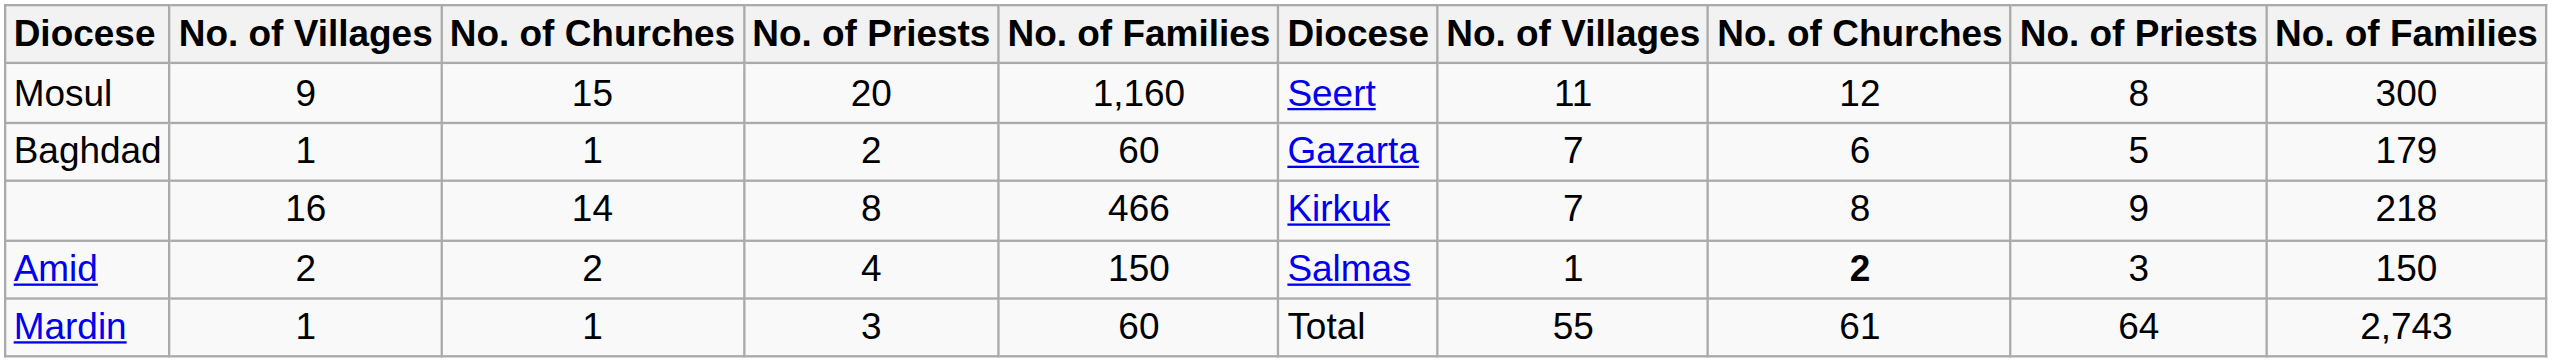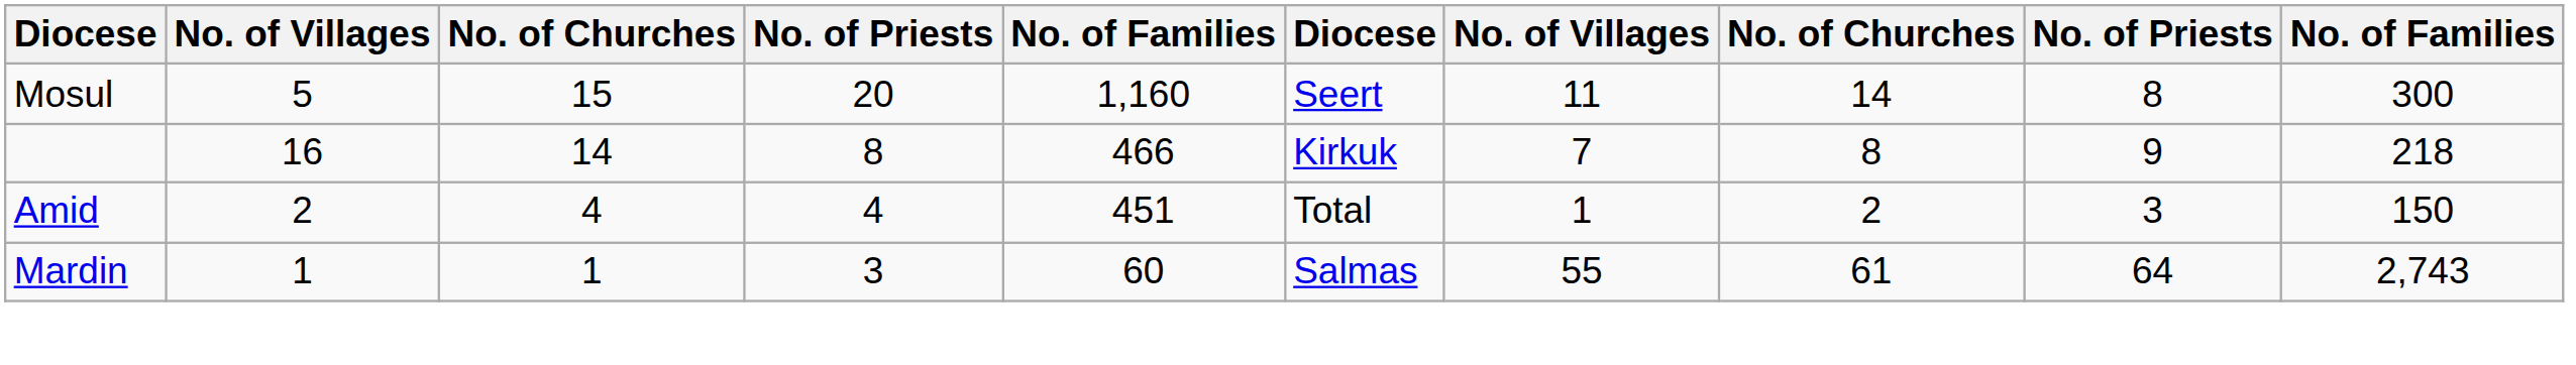Mosul | column 2: 9 -> 5
Mosul | column 8: 12 -> 14
- row: Baghdad | 1 | 1 | 2 | 60 | Gazarta | 7 | 6 | 5 | 179
Amid | column 3: 2 -> 4
Amid | column 5: 150 -> 451
Amid | column 6: Salmas -> Total
Amid | column 8: bold -> normal
Mardin | column 6: Total -> Salmas
